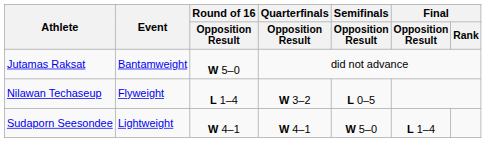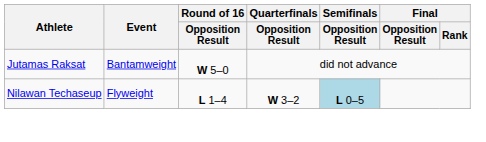Nilawan Techaseup | Semifinals / Opposition Result: no background -> lightblue background
- row: Sudaporn Seesondee | Lightweight | W 4–1 | W 4–1 | W 5–0 | L 1–4
